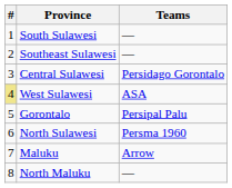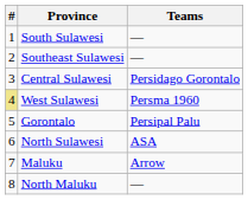West Sulawesi | Teams: ASA -> Persma 1960
North Sulawesi | Teams: Persma 1960 -> ASA
